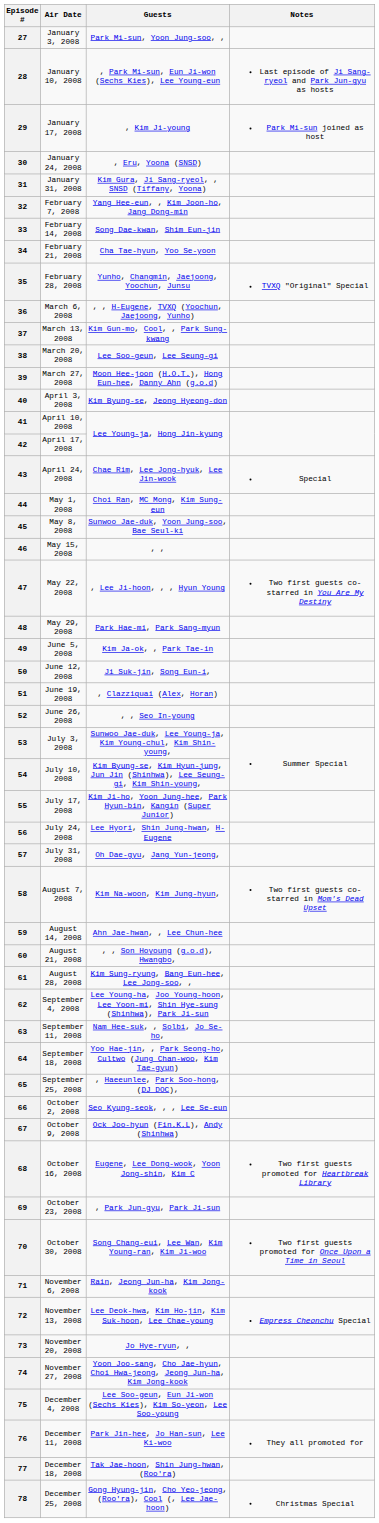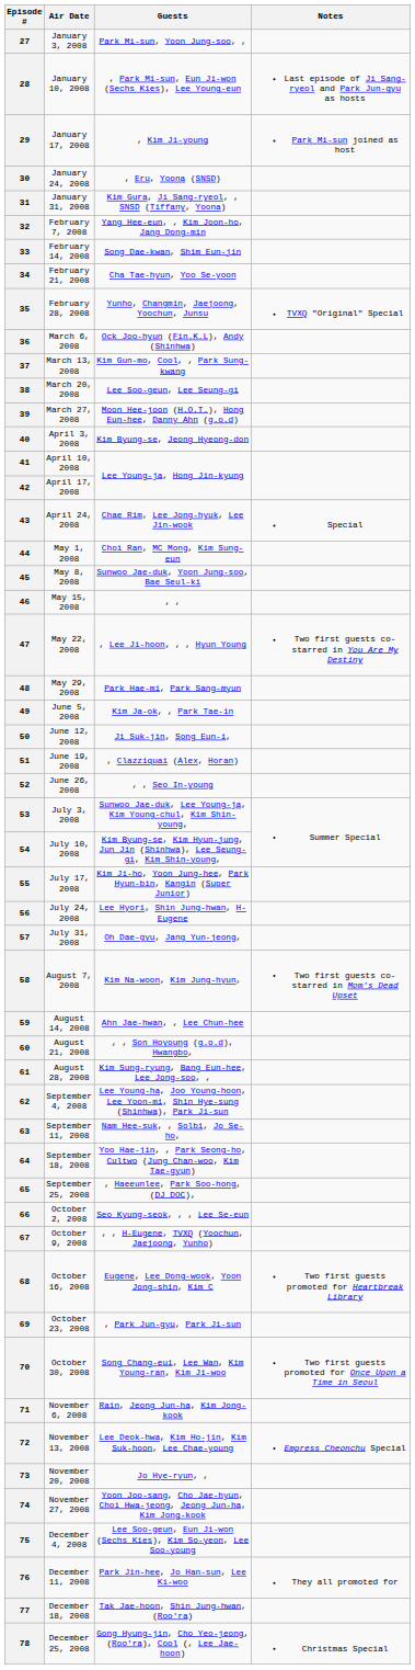36 | Guests: , , H-Eugene, TVXQ (Yoochun, Jaejoong, Yunho) -> Ock Joo-hyun (Fin.K.L), Andy (Shinhwa)
67 | Guests: Ock Joo-hyun (Fin.K.L), Andy (Shinhwa) -> , , H-Eugene, TVXQ (Yoochun, Jaejoong, Yunho)
